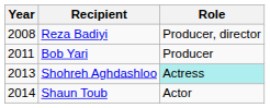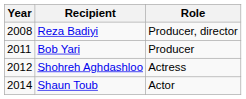Shohreh Aghdashloo | Year: 2013 -> 2012
Shohreh Aghdashloo | Role: paleturquoise background -> no background
